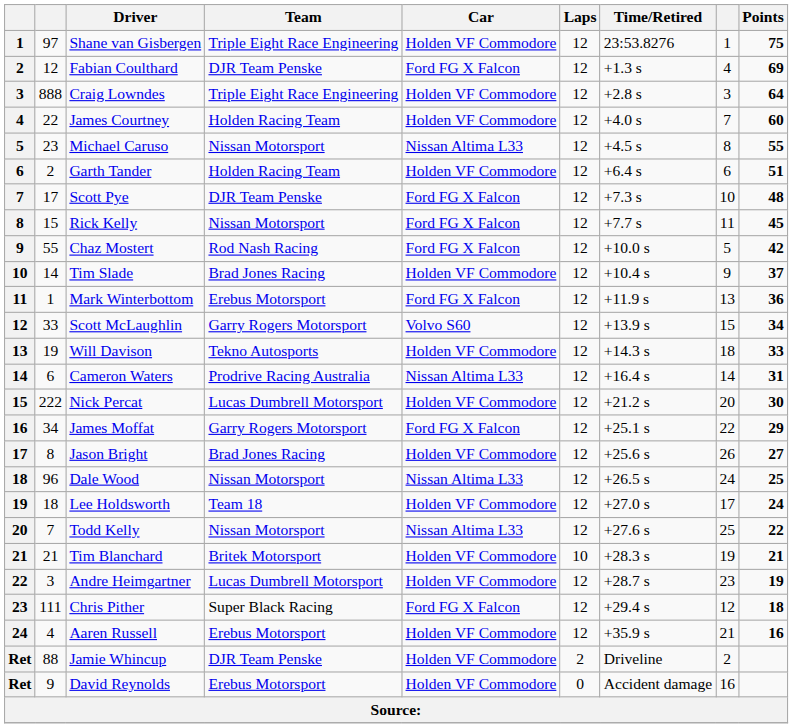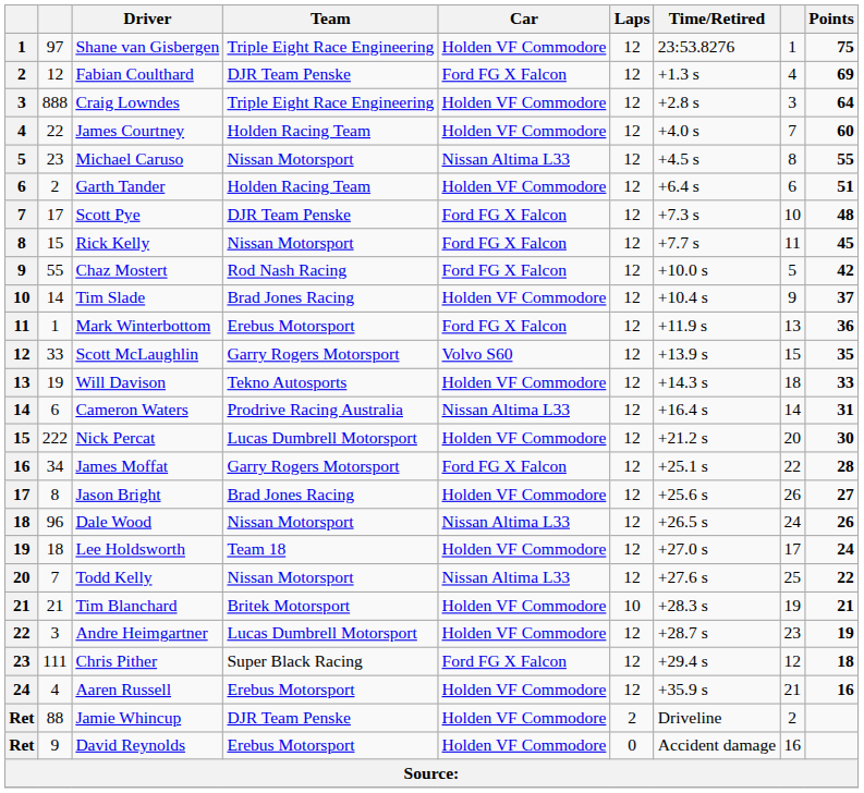Scott McLaughlin | Points: 34 -> 35
James Moffat | Points: 29 -> 28
Dale Wood | Points: 25 -> 26
